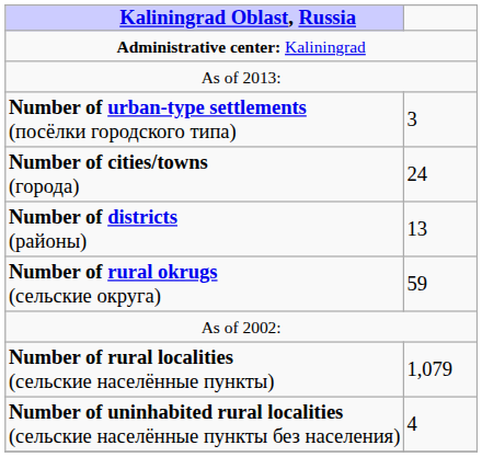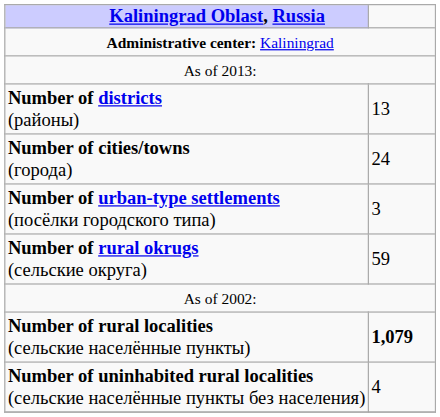rows swapped: Number of districts (районы) <-> Number of urban-type settlements (посёлки городского типа)
Number of rural localities (сельские населённые пункты) | column 2: normal -> bold
